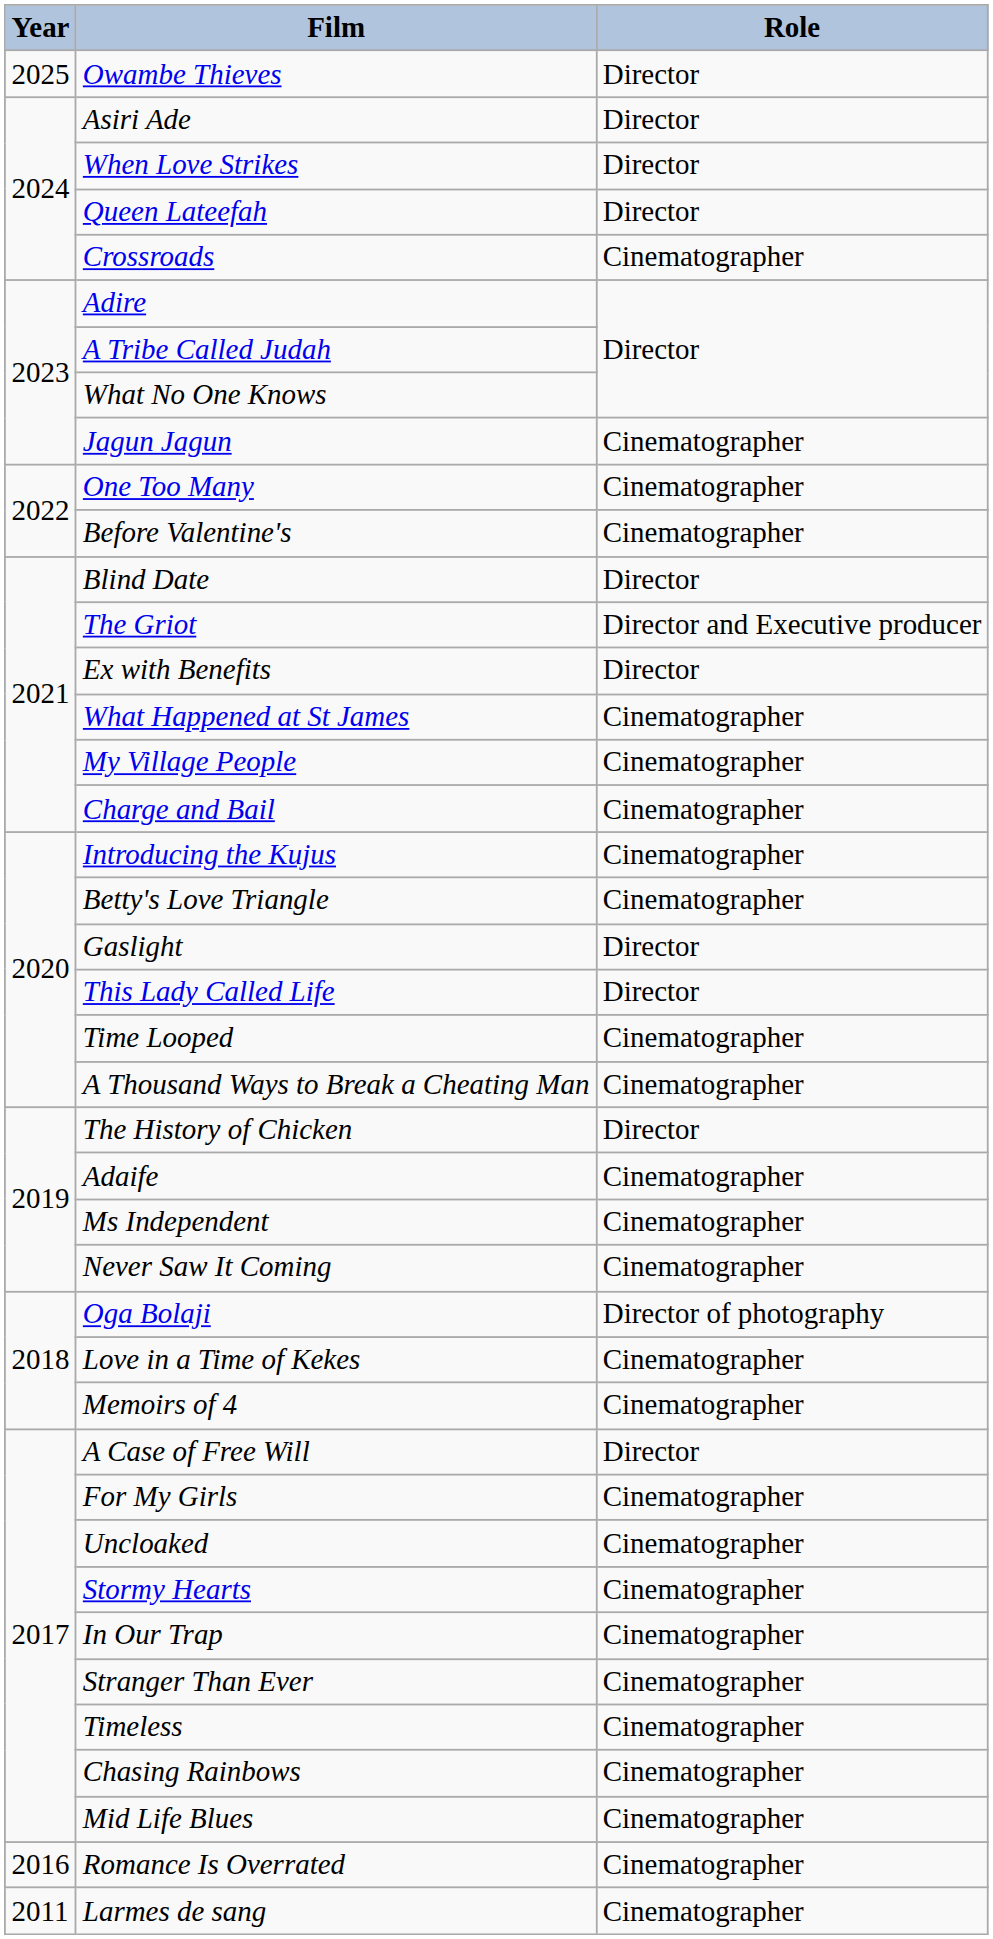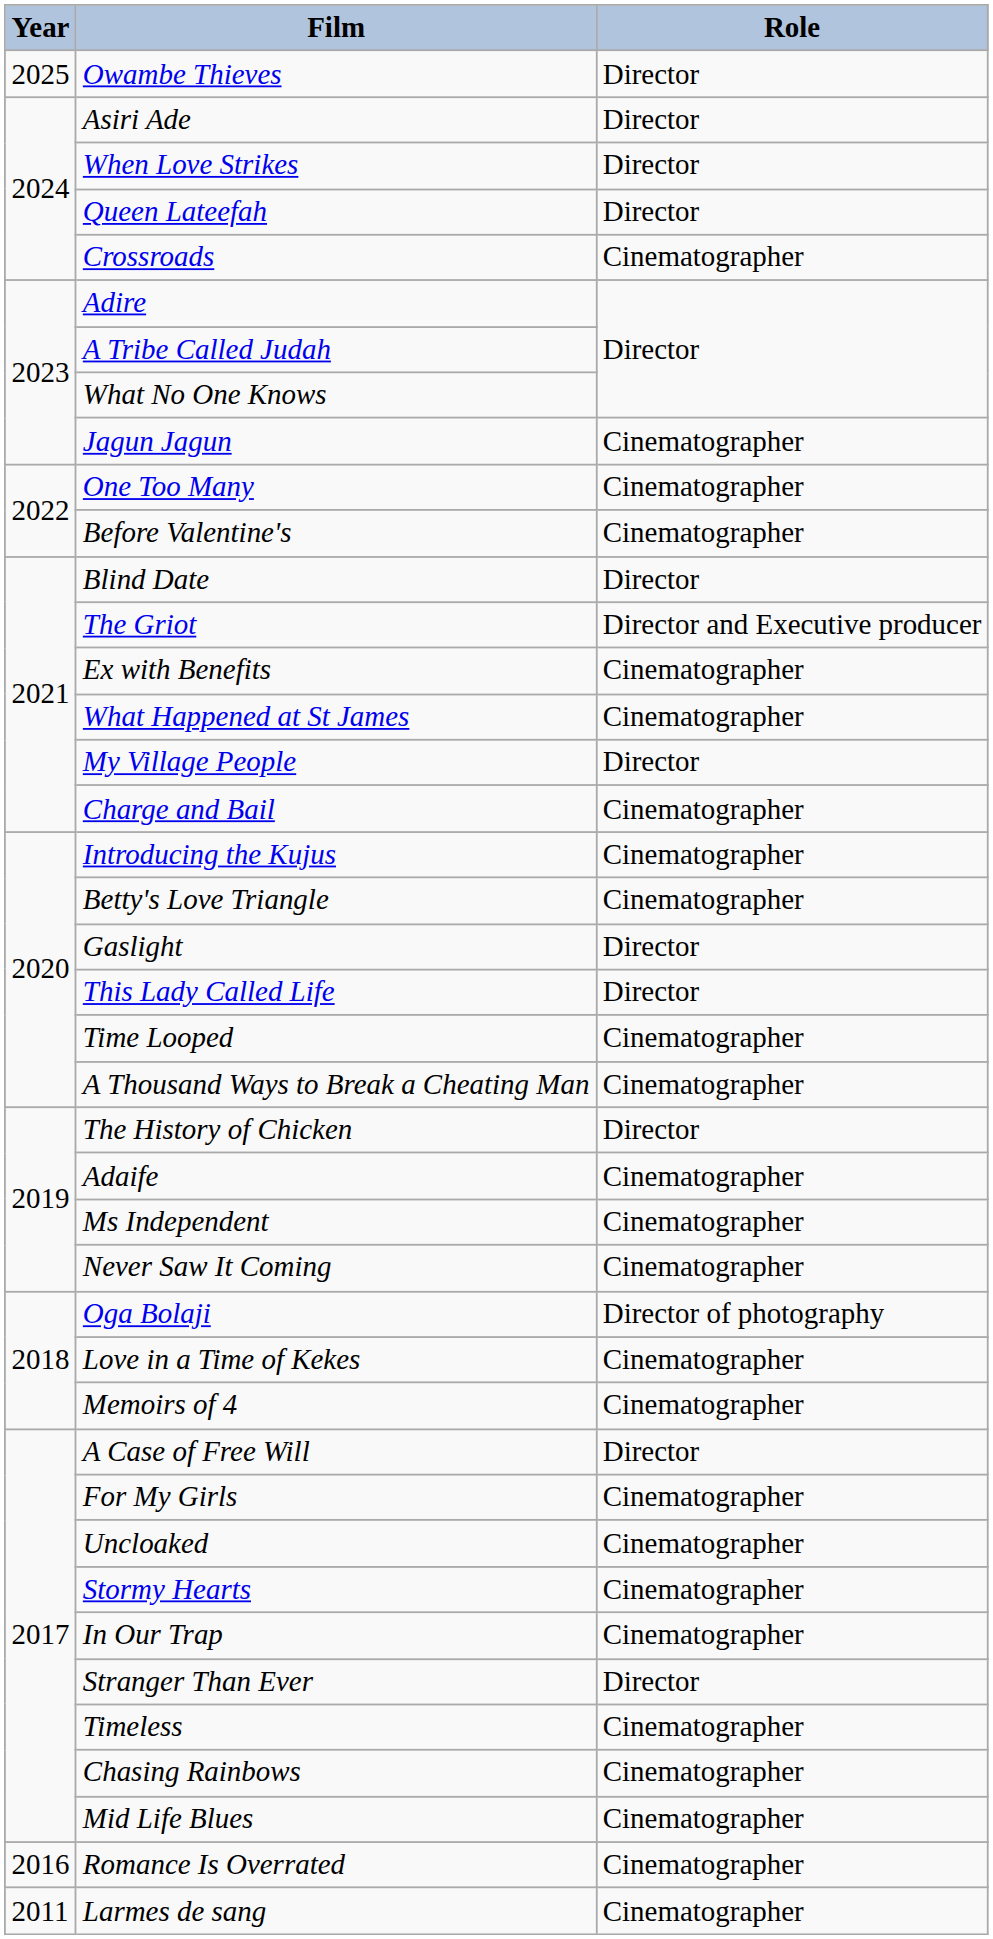Ex with Benefits | Role: Director -> Cinematographer
My Village People | Role: Cinematographer -> Director
Stranger Than Ever | Role: Cinematographer -> Director
